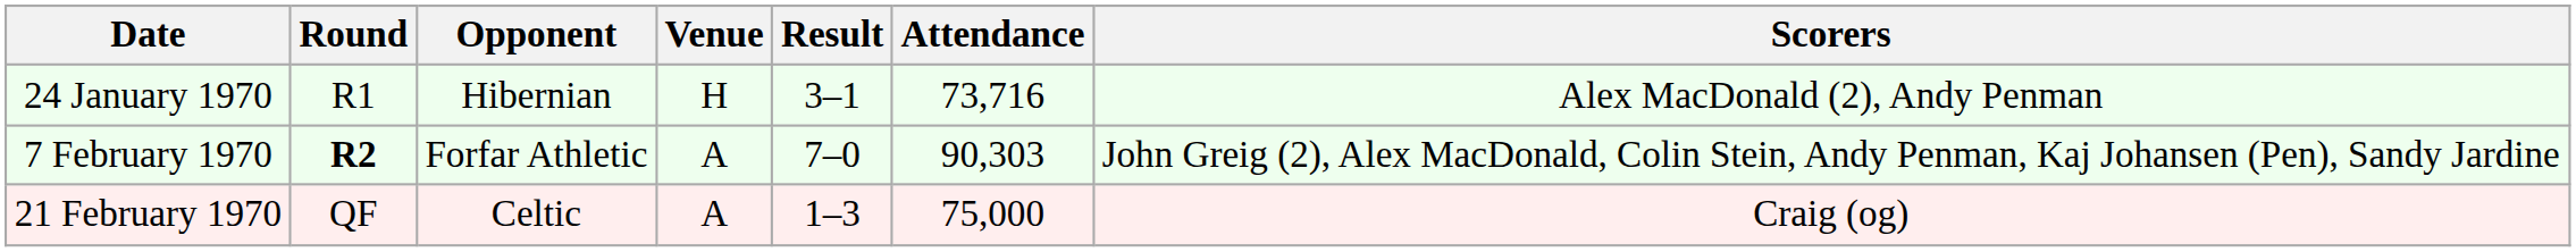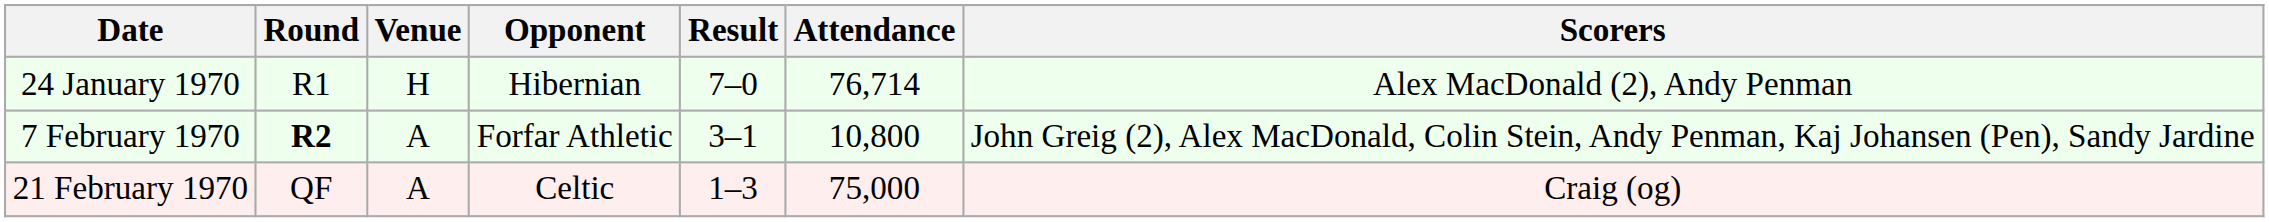columns swapped: Opponent <-> Venue
24 January 1970 | Result: 3–1 -> 7–0
24 January 1970 | Attendance: 73,716 -> 76,714
7 February 1970 | Result: 7–0 -> 3–1
7 February 1970 | Attendance: 90,303 -> 10,800
